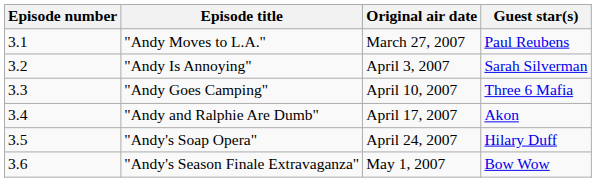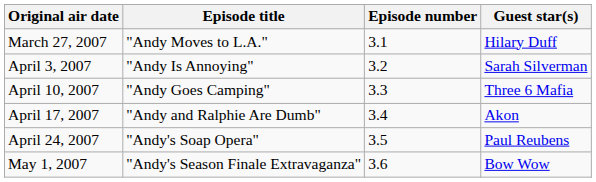columns swapped: Episode number <-> Original air date
"Andy Moves to L.A." | Guest star(s): Paul Reubens -> Hilary Duff
"Andy's Soap Opera" | Guest star(s): Hilary Duff -> Paul Reubens
